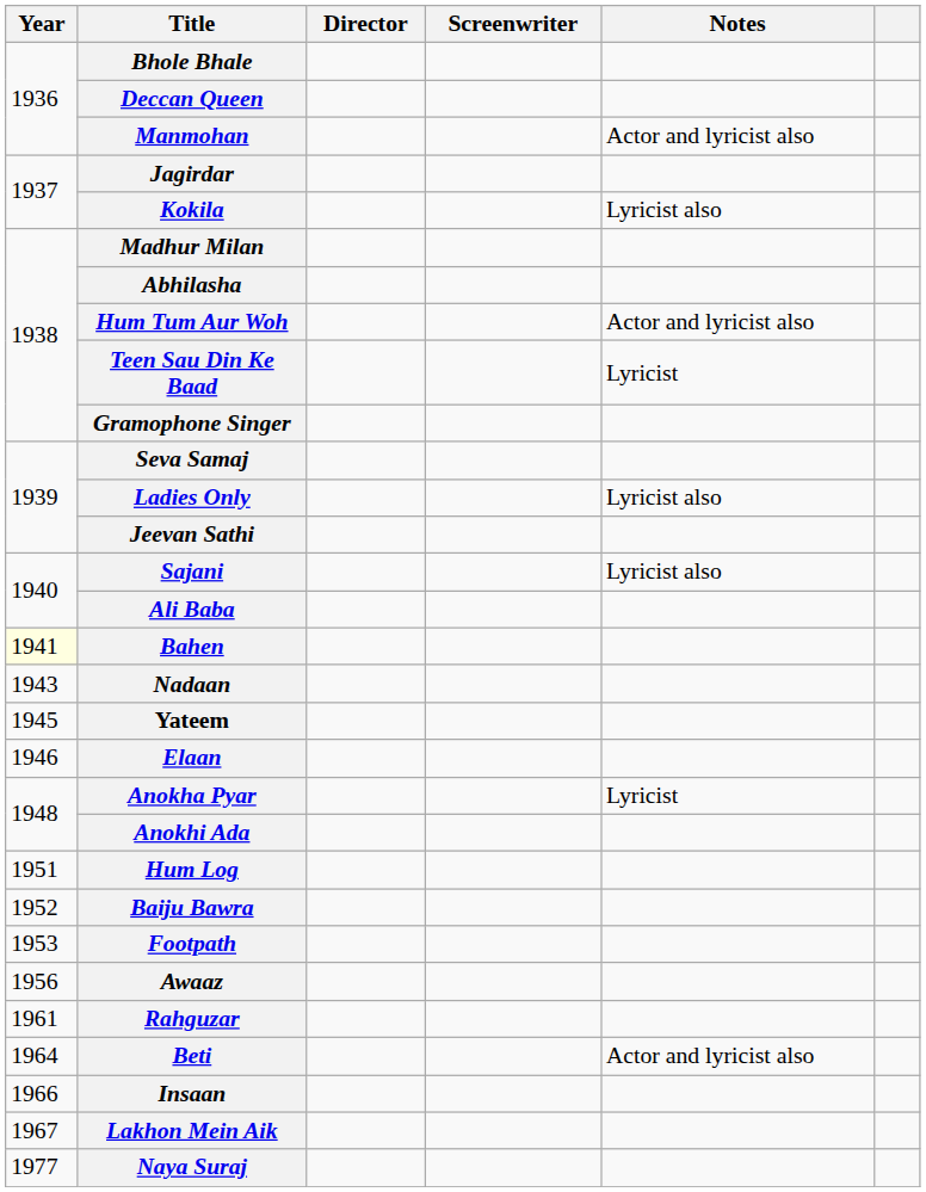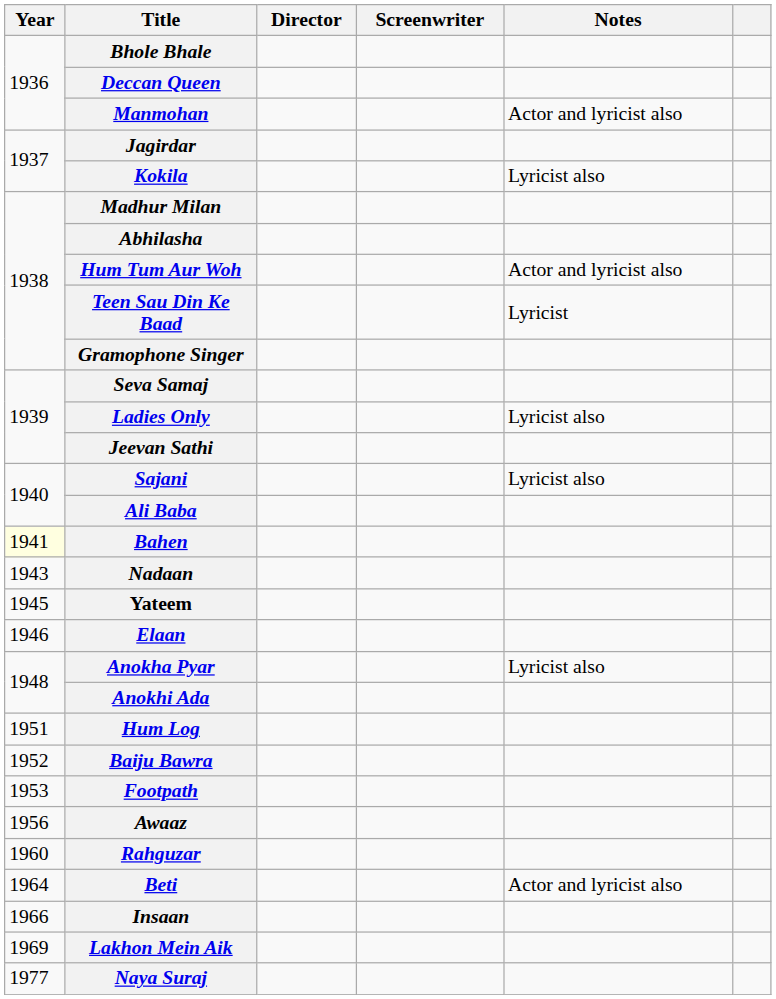Anokha Pyar | Notes: Lyricist -> Lyricist also
Rahguzar | Year: 1961 -> 1960
Lakhon Mein Aik | Year: 1967 -> 1969
